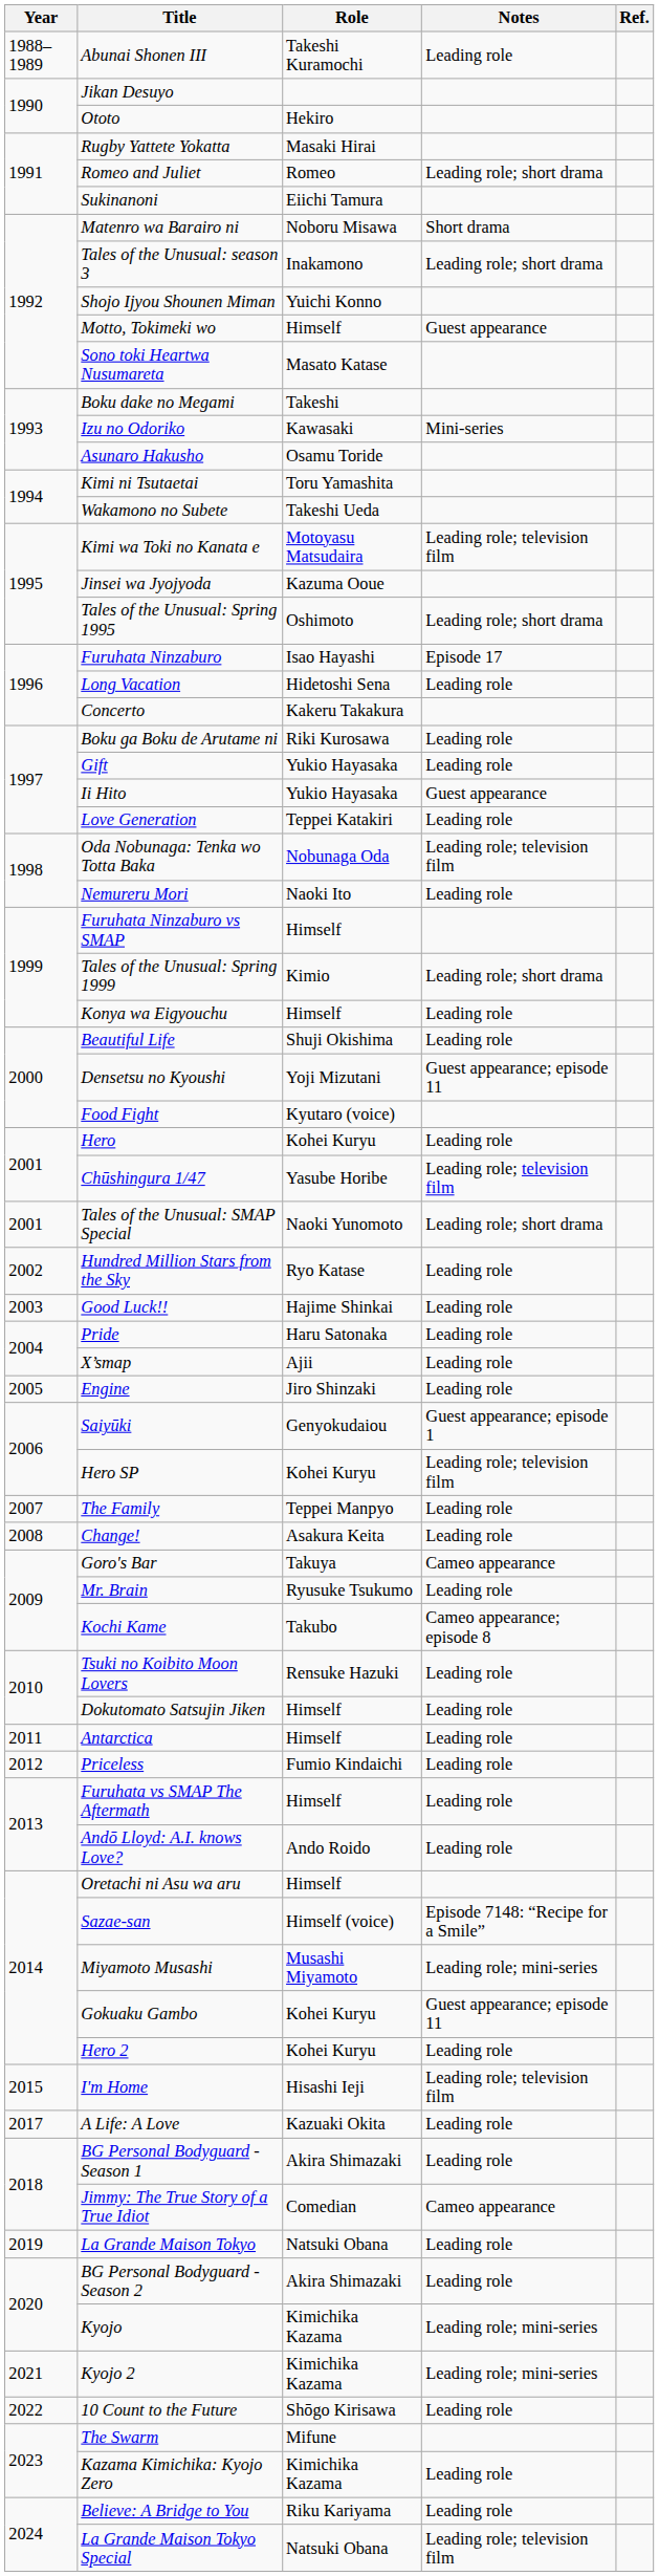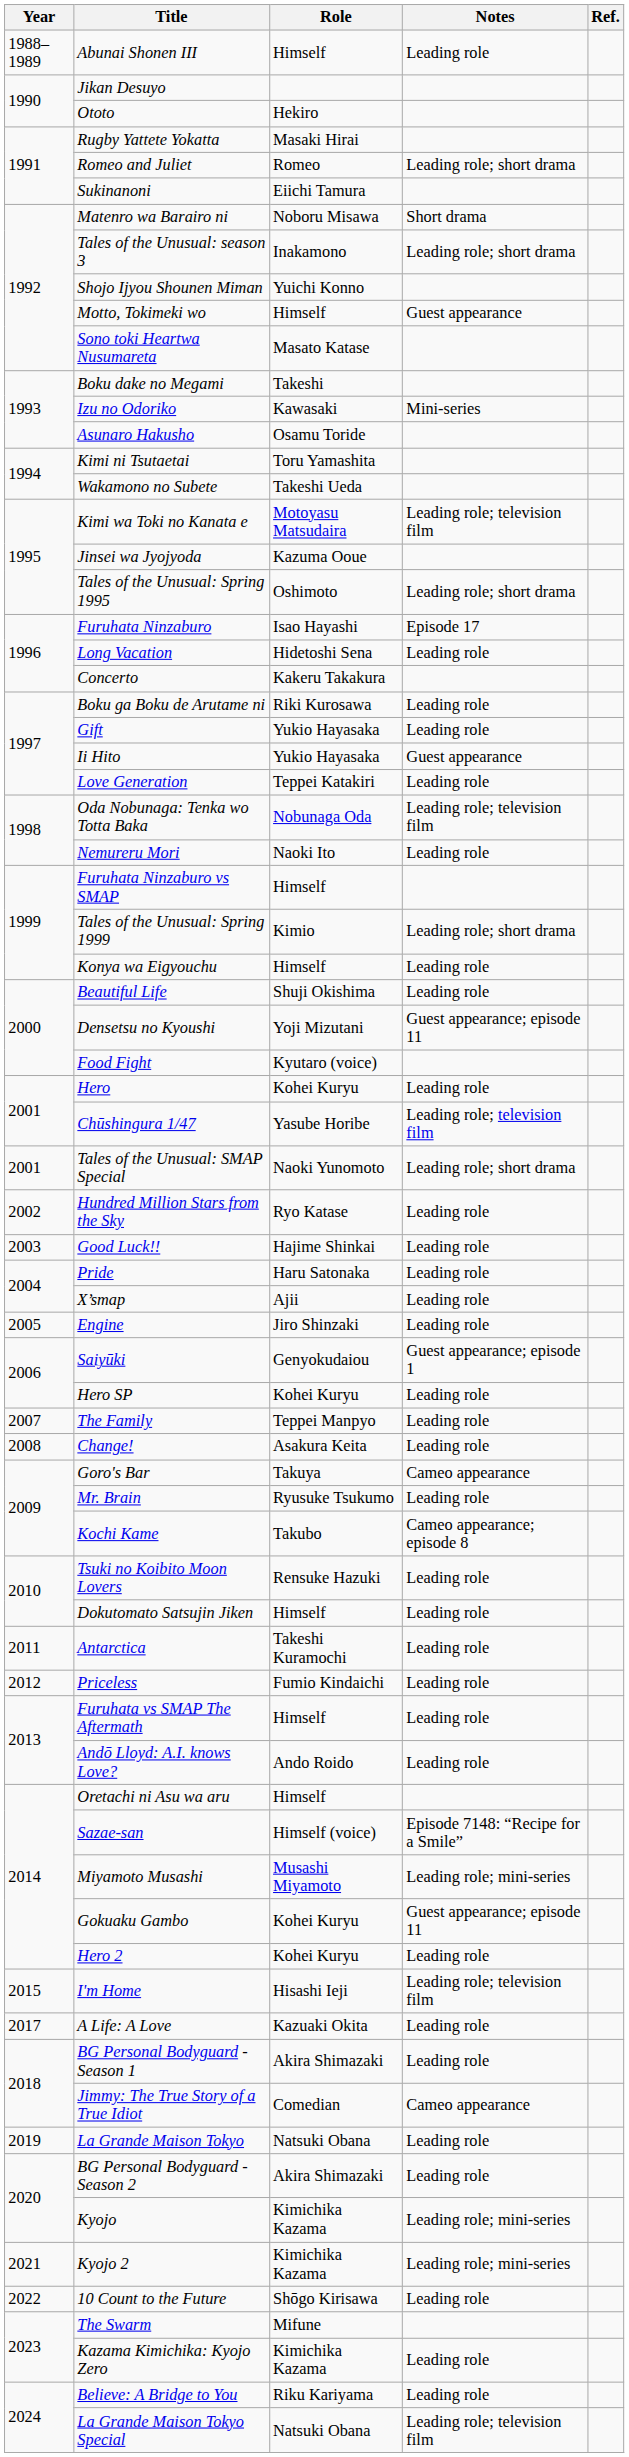Abunai Shonen III | Role: Takeshi Kuramochi -> Himself
Hero SP | Notes: Leading role; television film -> Leading role
Antarctica | Role: Himself -> Takeshi Kuramochi
